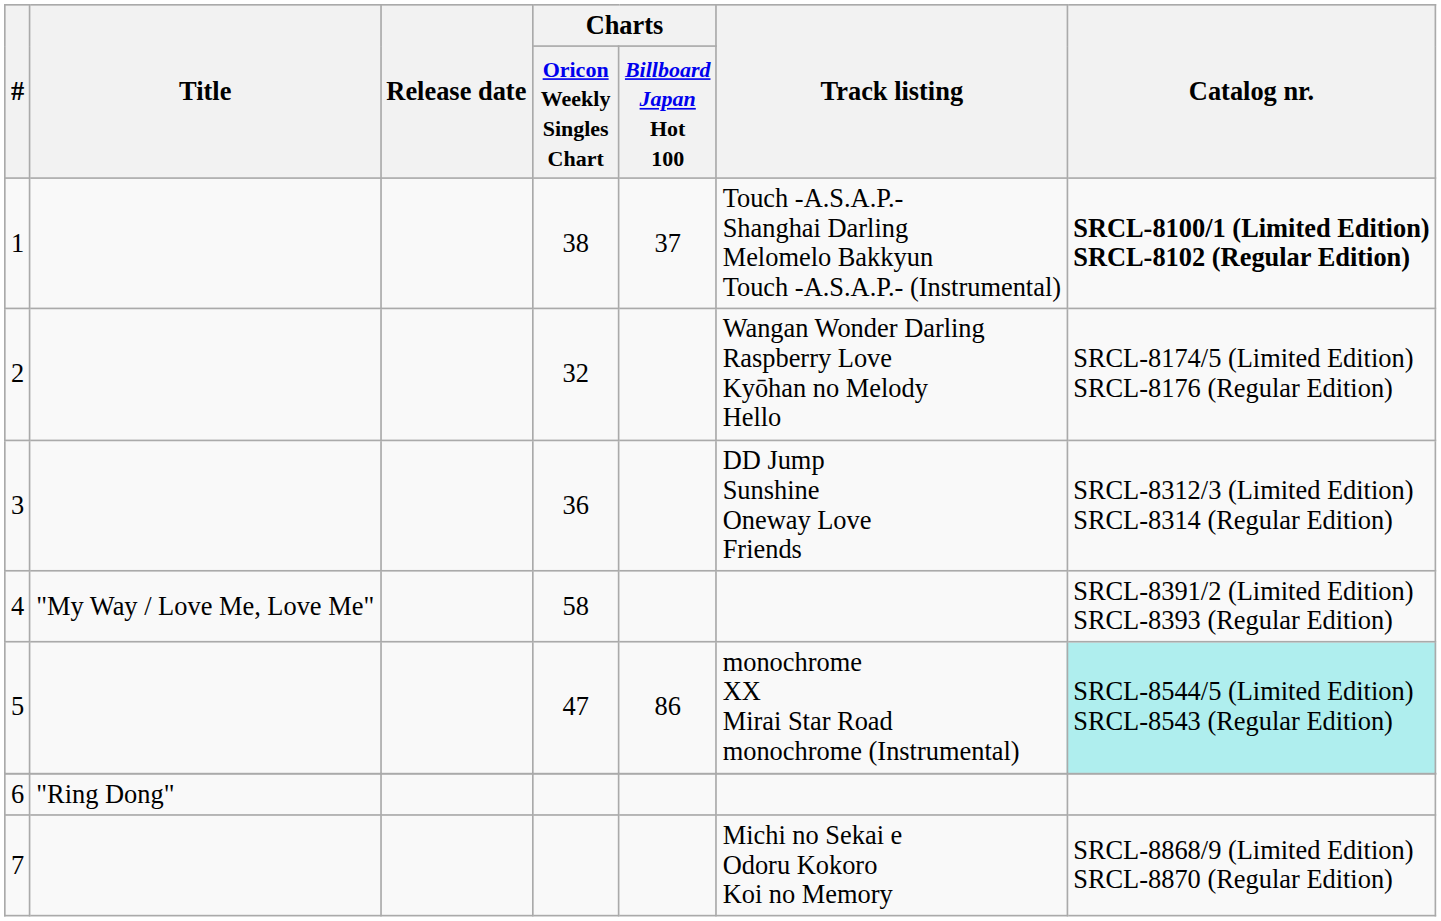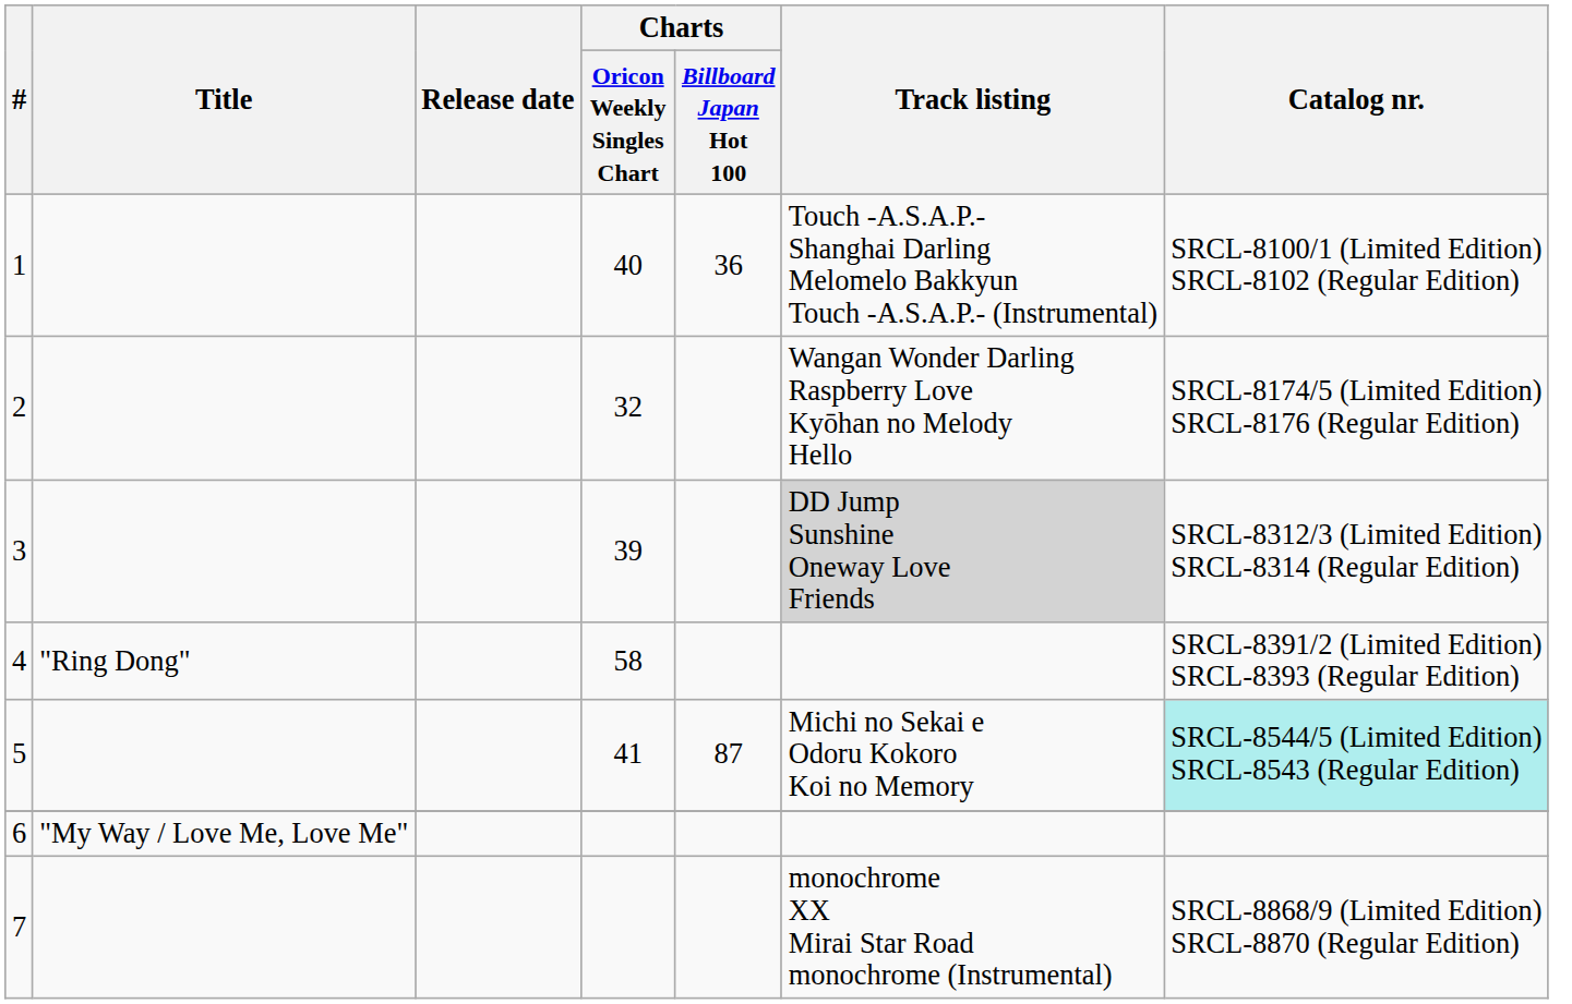1 | Charts / Oricon Weekly Singles Chart: 38 -> 40
1 | Charts / Billboard Japan Hot 100: 37 -> 36
1 | Catalog nr.: bold -> normal
3 | Charts / Oricon Weekly Singles Chart: 36 -> 39
3 | Track listing: no background -> lightgrey background
4 | Title: "My Way / Love Me, Love Me" -> "Ring Dong"
5 | Charts / Oricon Weekly Singles Chart: 47 -> 41
5 | Charts / Billboard Japan Hot 100: 86 -> 87
5 | Track listing: monochrome XX Mirai Star Road monochrome (Instrumental) -> Michi no Sekai e Odoru Kokoro Koi no Memory
6 | Title: "Ring Dong" -> "My Way / Love Me, Love Me"
7 | Track listing: Michi no Sekai e Odoru Kokoro Koi no Memory -> monochrome XX Mirai Star Road monochrome (Instrumental)
